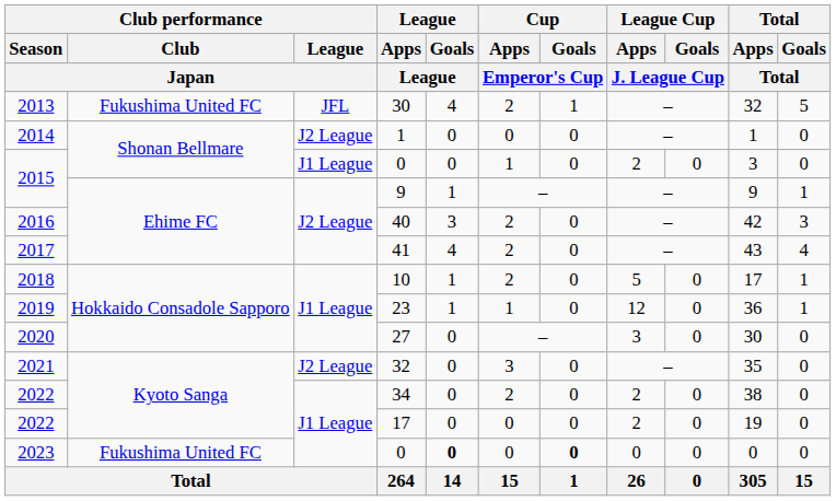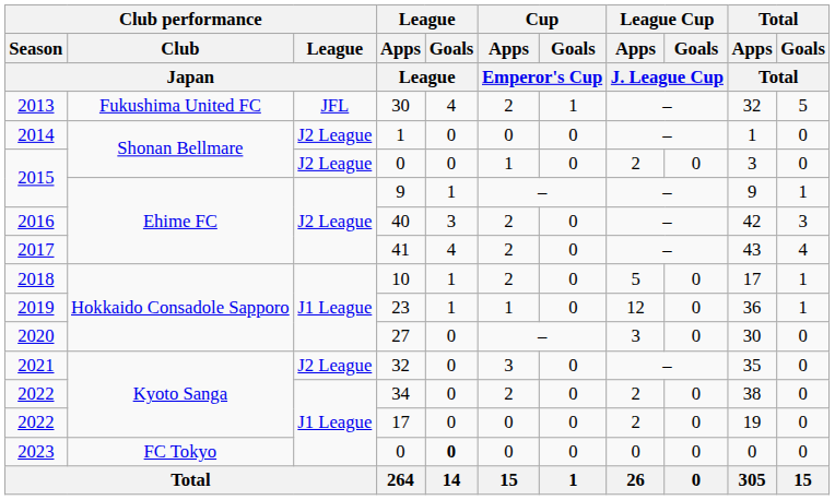2015 / 0 | Club performance / League / Japan: J1 League -> J2 League
2023 / 0 | Club performance / Club / Japan: Fukushima United FC -> FC Tokyo
2023 / 0 | Cup / Goals / Emperor's Cup: bold -> normal
